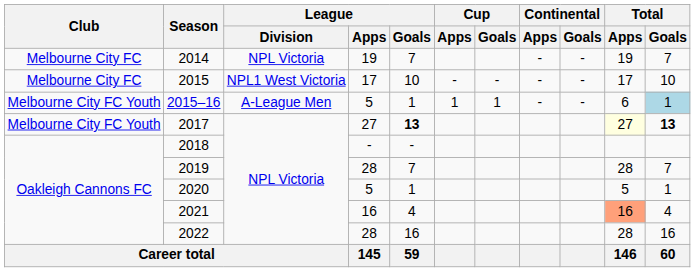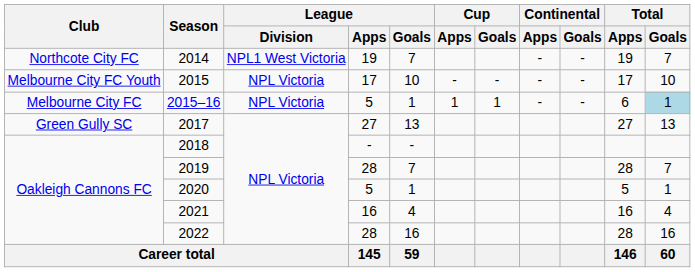2014 | Club: Melbourne City FC -> Northcote City FC
2014 | League / Division: NPL Victoria -> NPL1 West Victoria
2015 | Club: Melbourne City FC -> Melbourne City FC Youth
2015 | League / Division: NPL1 West Victoria -> NPL Victoria
2015–16 | Club: Melbourne City FC Youth -> Melbourne City FC
2015–16 | League / Division: A-League Men -> NPL Victoria
2017 | Club: Melbourne City FC Youth -> Green Gully SC
2017 | League / Goals: bold -> normal
2017 | Total / Apps: lightyellow background -> no background
2017 | Total / Goals: bold -> normal
2021 | Total / Apps: lightsalmon background -> no background
